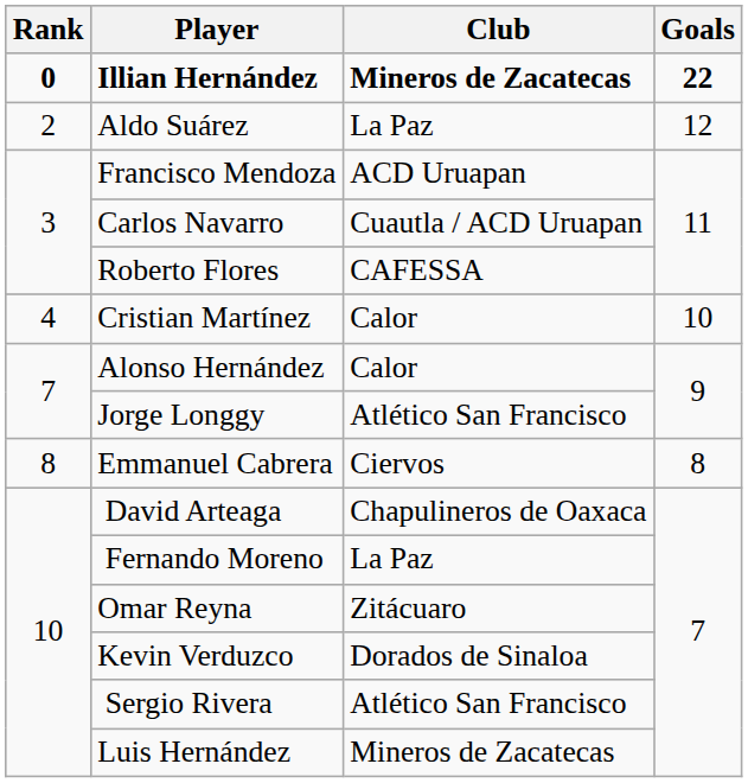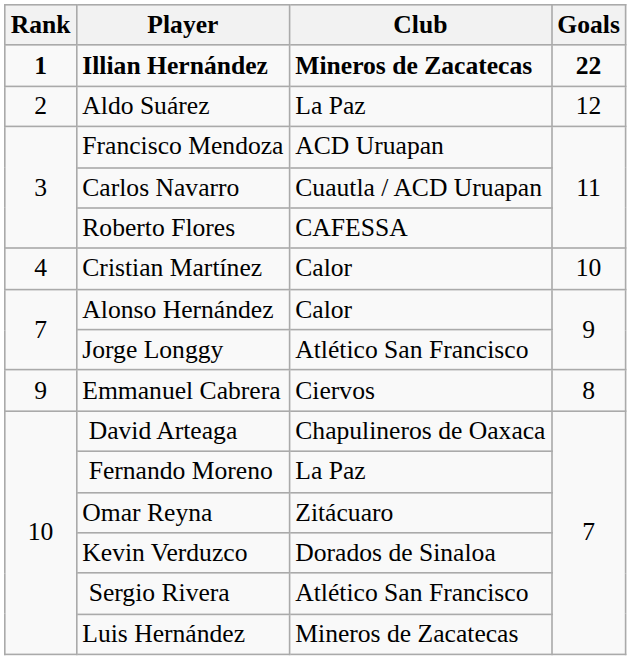Illian Hernández | Rank: 0 -> 1
Emmanuel Cabrera | Rank: 8 -> 9
